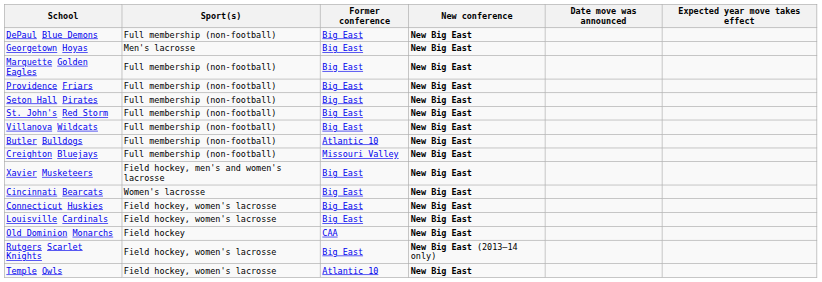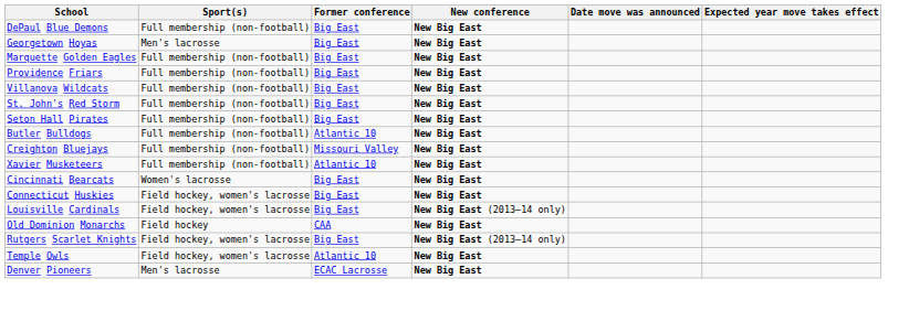rows swapped: Seton Hall Pirates <-> Villanova Wildcats
Xavier Musketeers | Sport(s): Field hockey, men's and women's lacrosse -> Full membership (non-football)
Xavier Musketeers | Former conference: Big East -> Atlantic 10
Louisville Cardinals | New conference: New Big East -> New Big East (2013–14 only)
+ row: Denver Pioneers | Men's lacrosse | ECAC Lacrosse | New Big East
